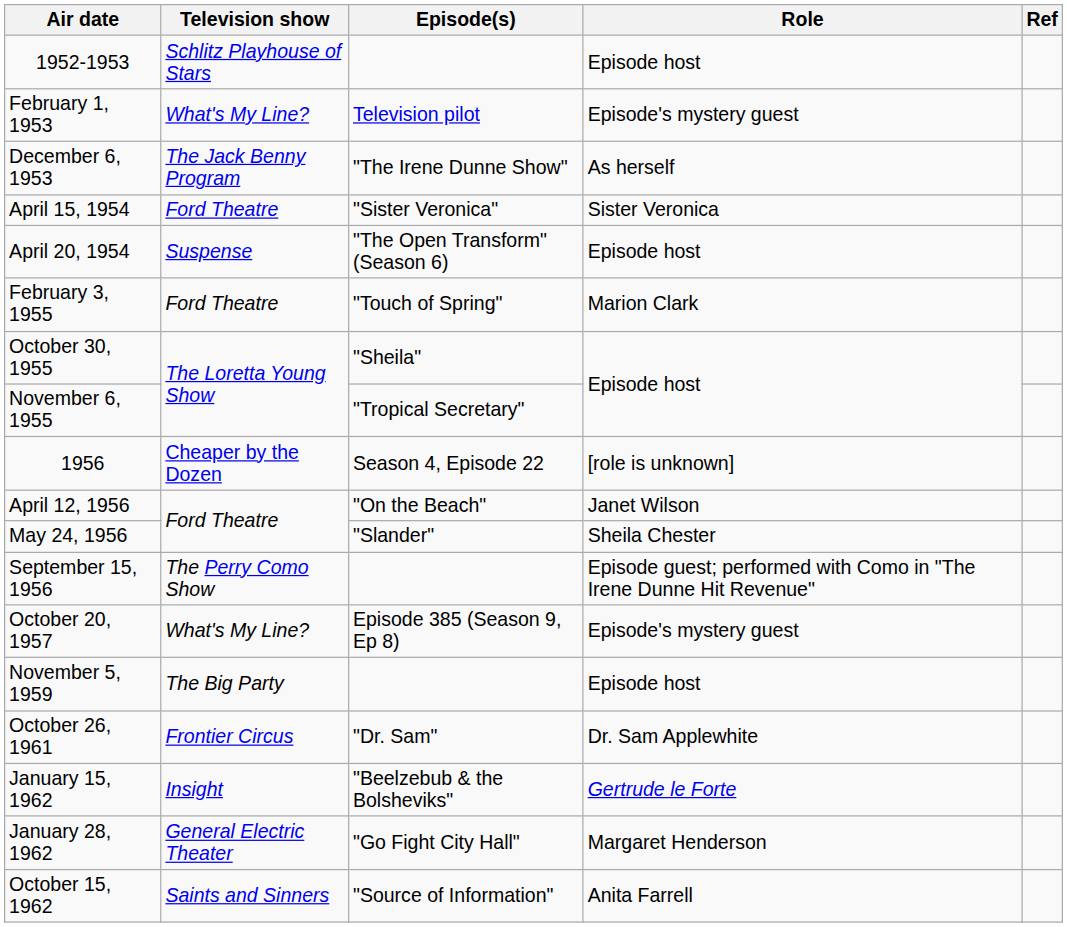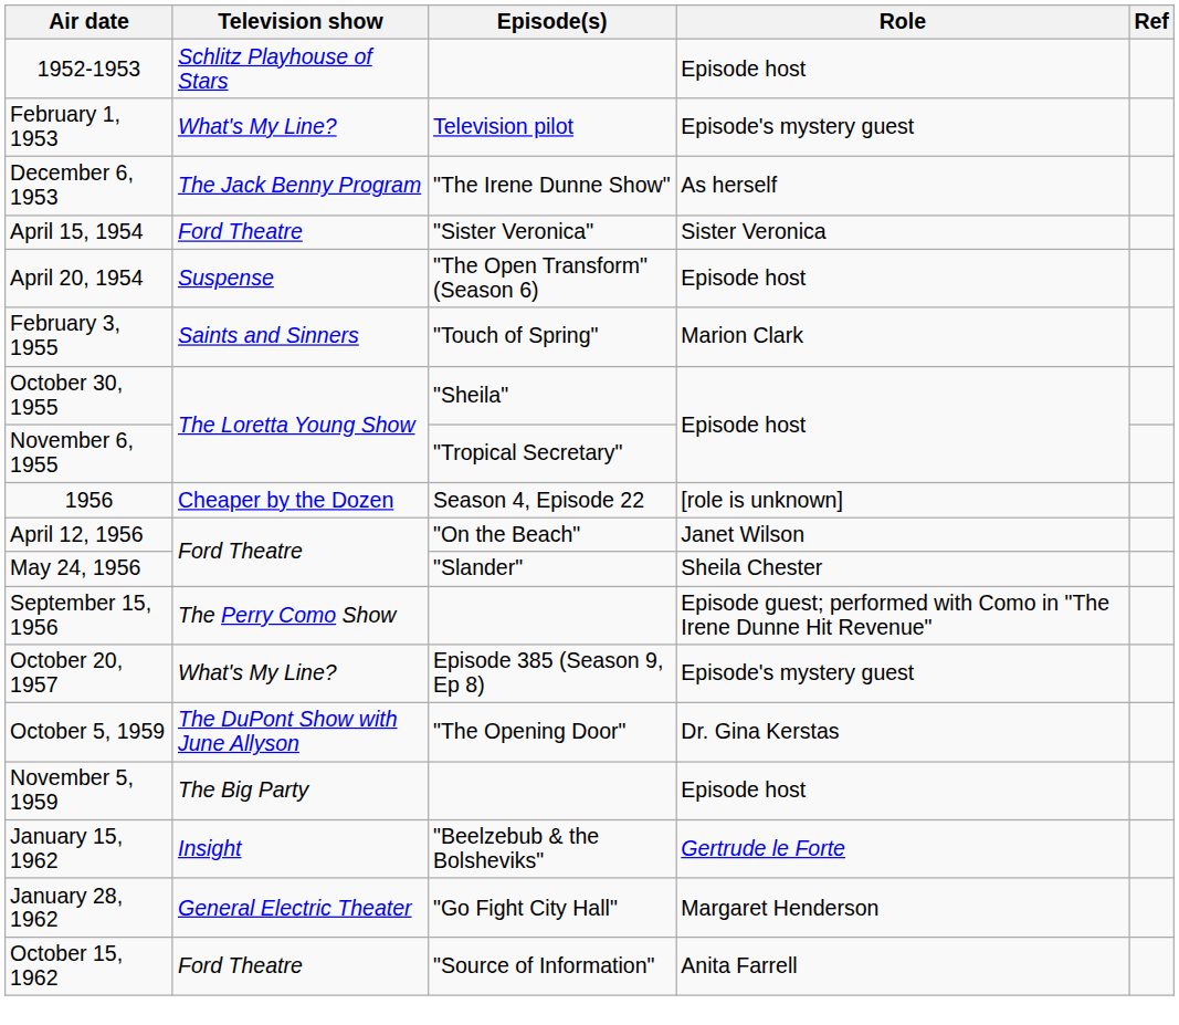February 3, 1955 | Television show: Ford Theatre -> Saints and Sinners
+ row: October 5, 1959 | The DuPont Show with June Allyson | "The Opening Door" | Dr. Gina Kerstas
- row: October 26, 1961 | Frontier Circus | "Dr. Sam" | Dr. Sam Applewhite
October 15, 1962 | Television show: Saints and Sinners -> Ford Theatre
